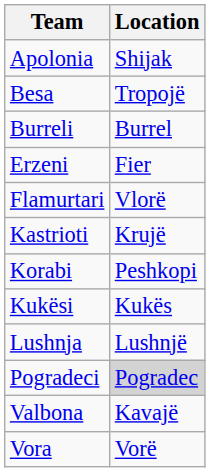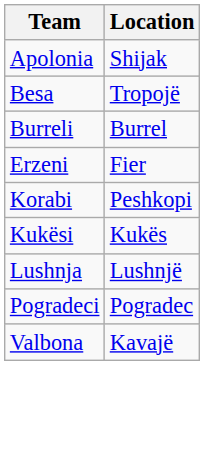- row: Flamurtari | Vlorë
- row: Kastrioti | Krujë
Pogradeci | Location: lightgrey background -> no background
- row: Vora | Vorë
